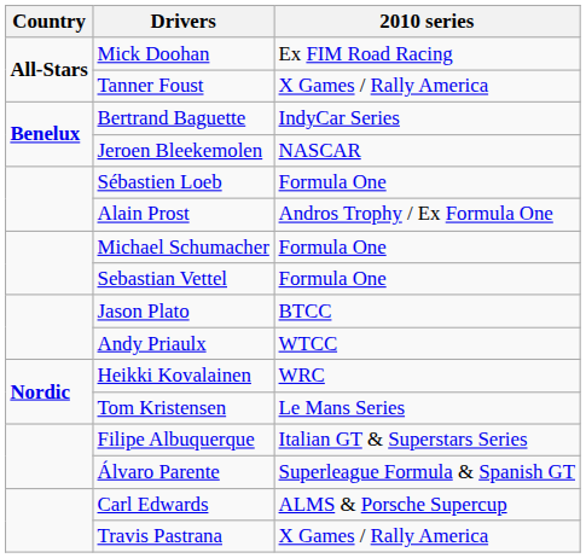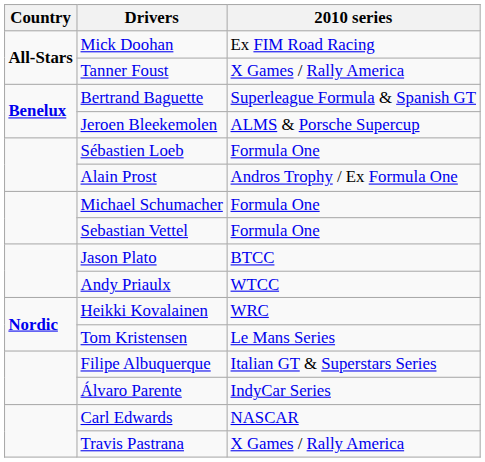Bertrand Baguette | 2010 series: IndyCar Series -> Superleague Formula & Spanish GT
Jeroen Bleekemolen | 2010 series: NASCAR -> ALMS & Porsche Supercup
Álvaro Parente | 2010 series: Superleague Formula & Spanish GT -> IndyCar Series
Carl Edwards | 2010 series: ALMS & Porsche Supercup -> NASCAR
